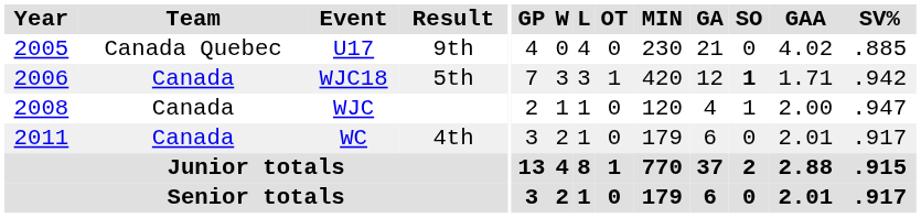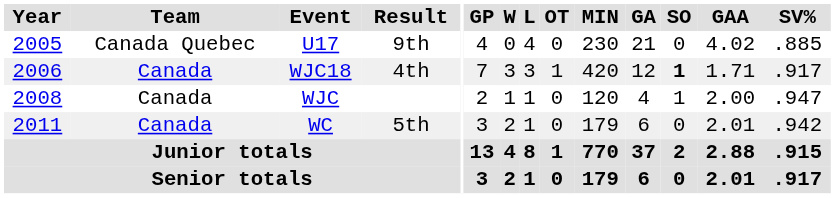WJC18 | Result: 5th -> 4th
WJC18 | SV%: .942 -> .917
WC | Result: 4th -> 5th
WC | SV%: .917 -> .942
